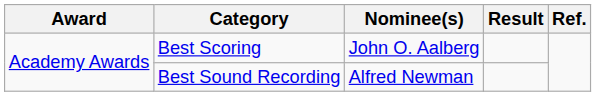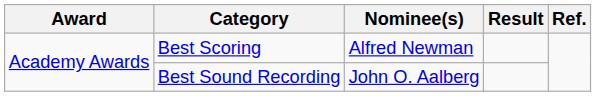Best Scoring | Nominee(s): John O. Aalberg -> Alfred Newman
Best Sound Recording | Nominee(s): Alfred Newman -> John O. Aalberg
